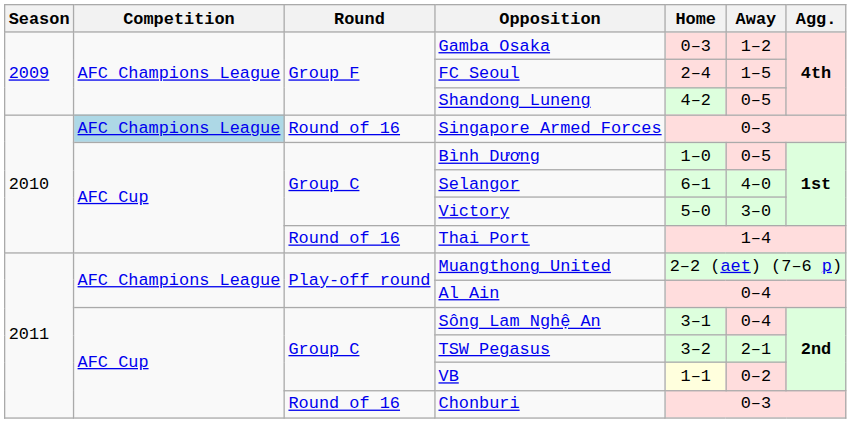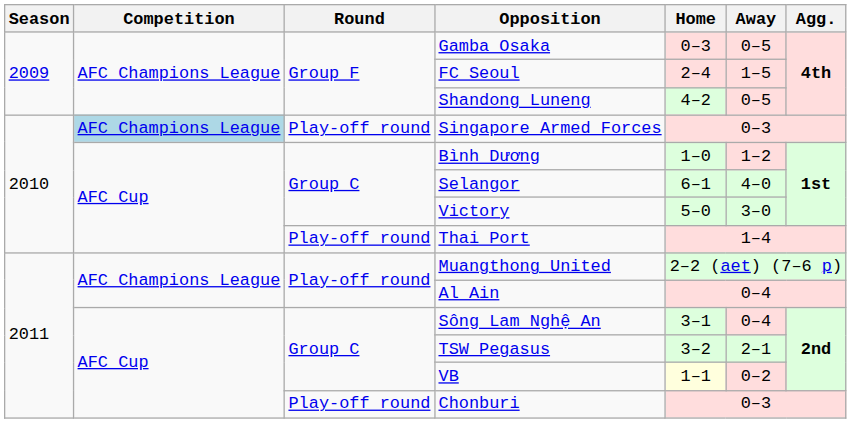Gamba Osaka | Away: 1–2 -> 0–5
Singapore Armed Forces | Round: Round of 16 -> Play-off round
Bình Dương | Away: 0–5 -> 1–2
Thai Port | Round: Round of 16 -> Play-off round
Chonburi | Round: Round of 16 -> Play-off round
